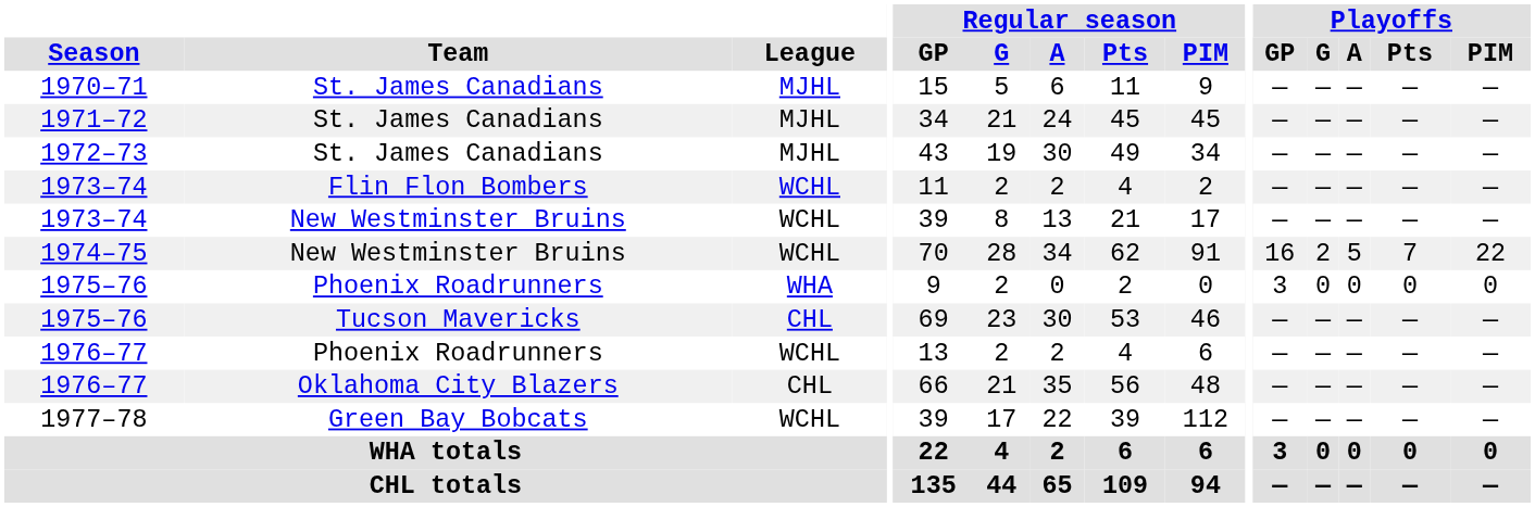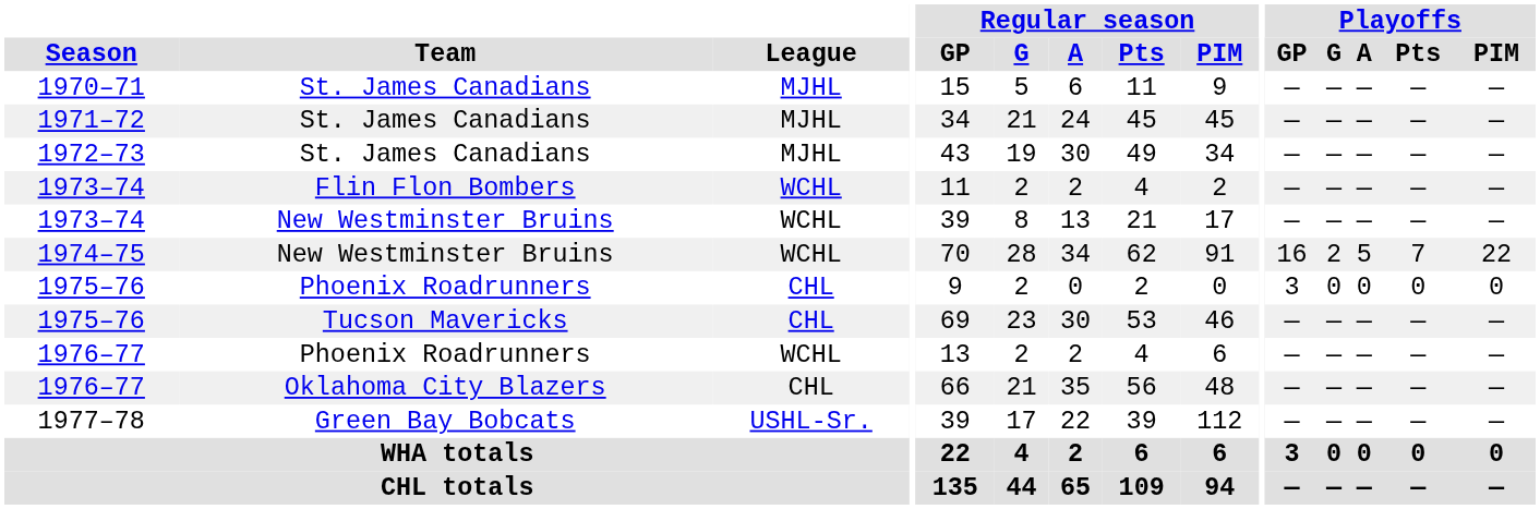1975–76 / Phoenix Roadrunners | League: WHA -> CHL
1977–78 | League: WCHL -> USHL-Sr.
